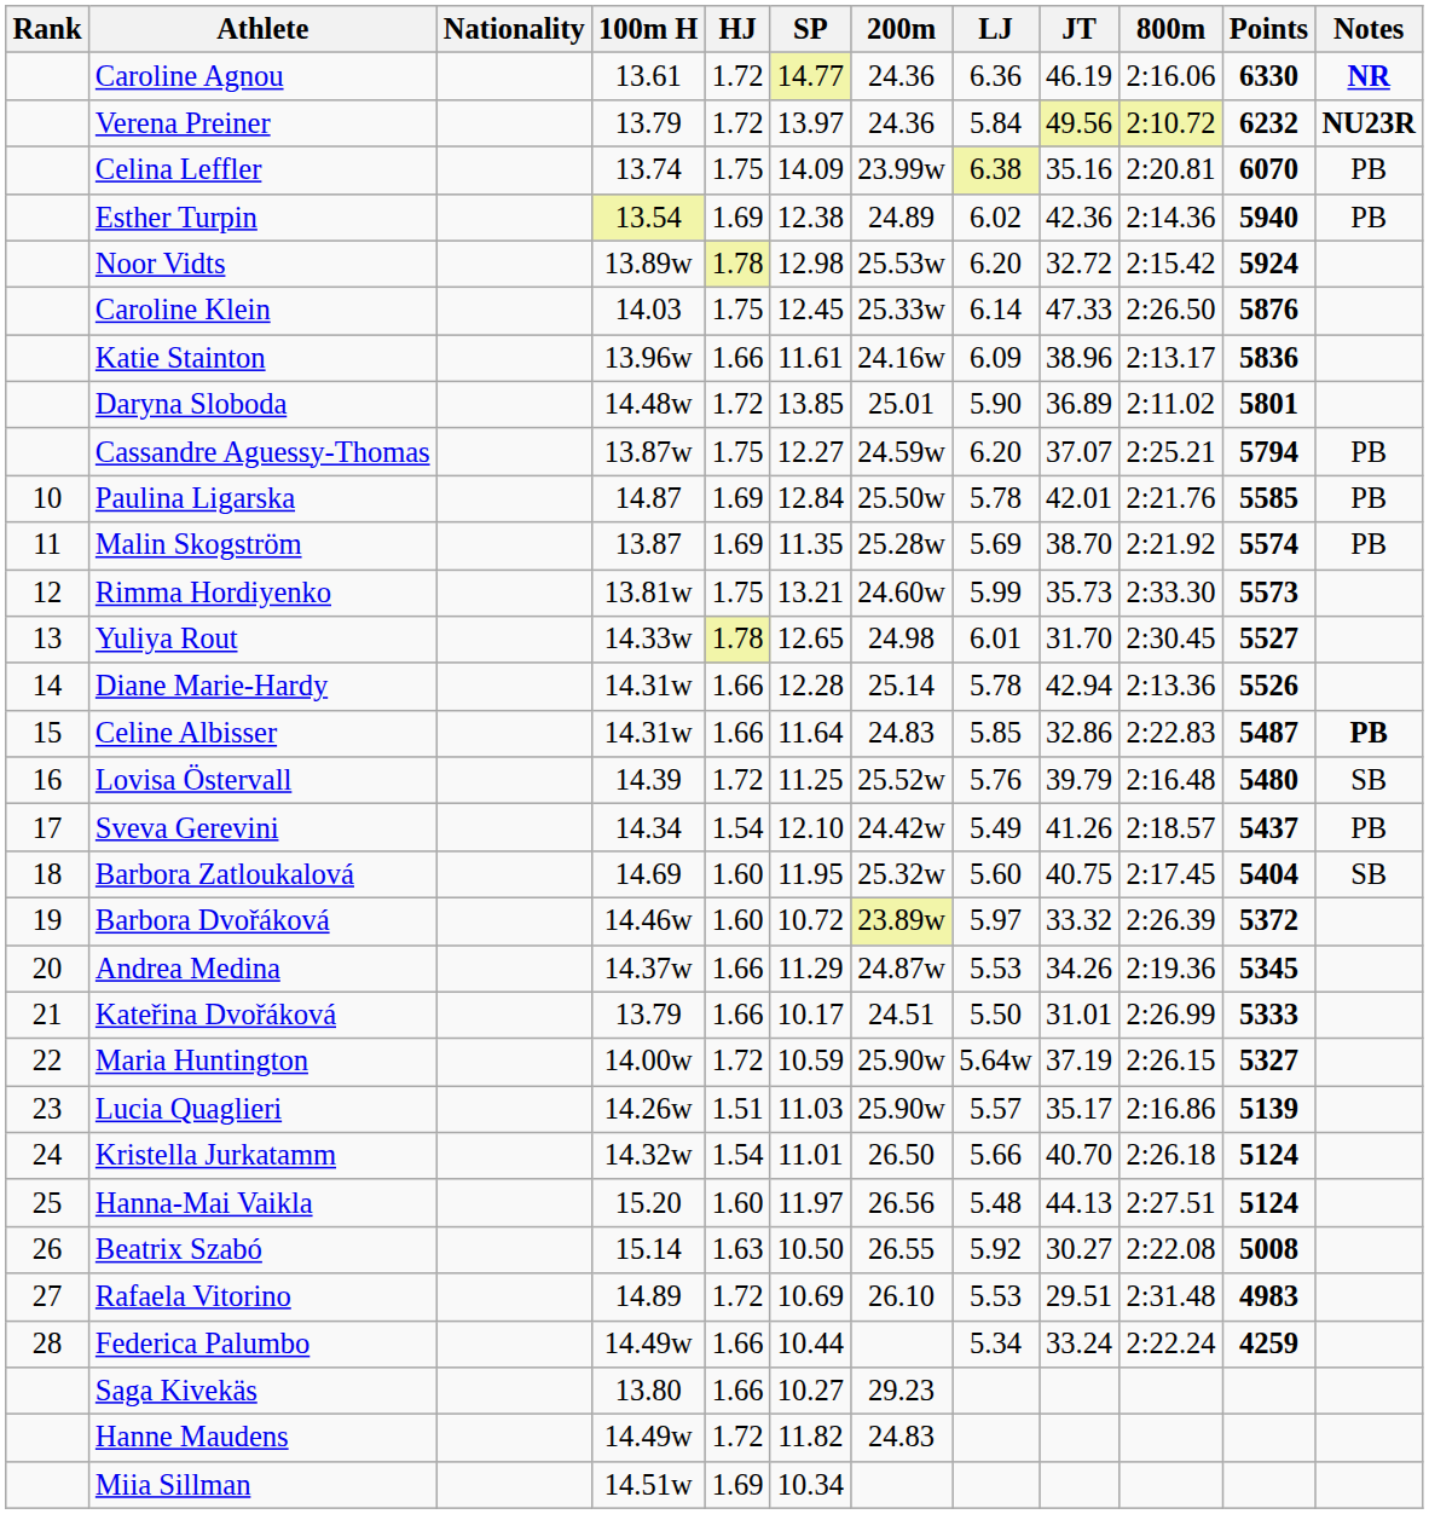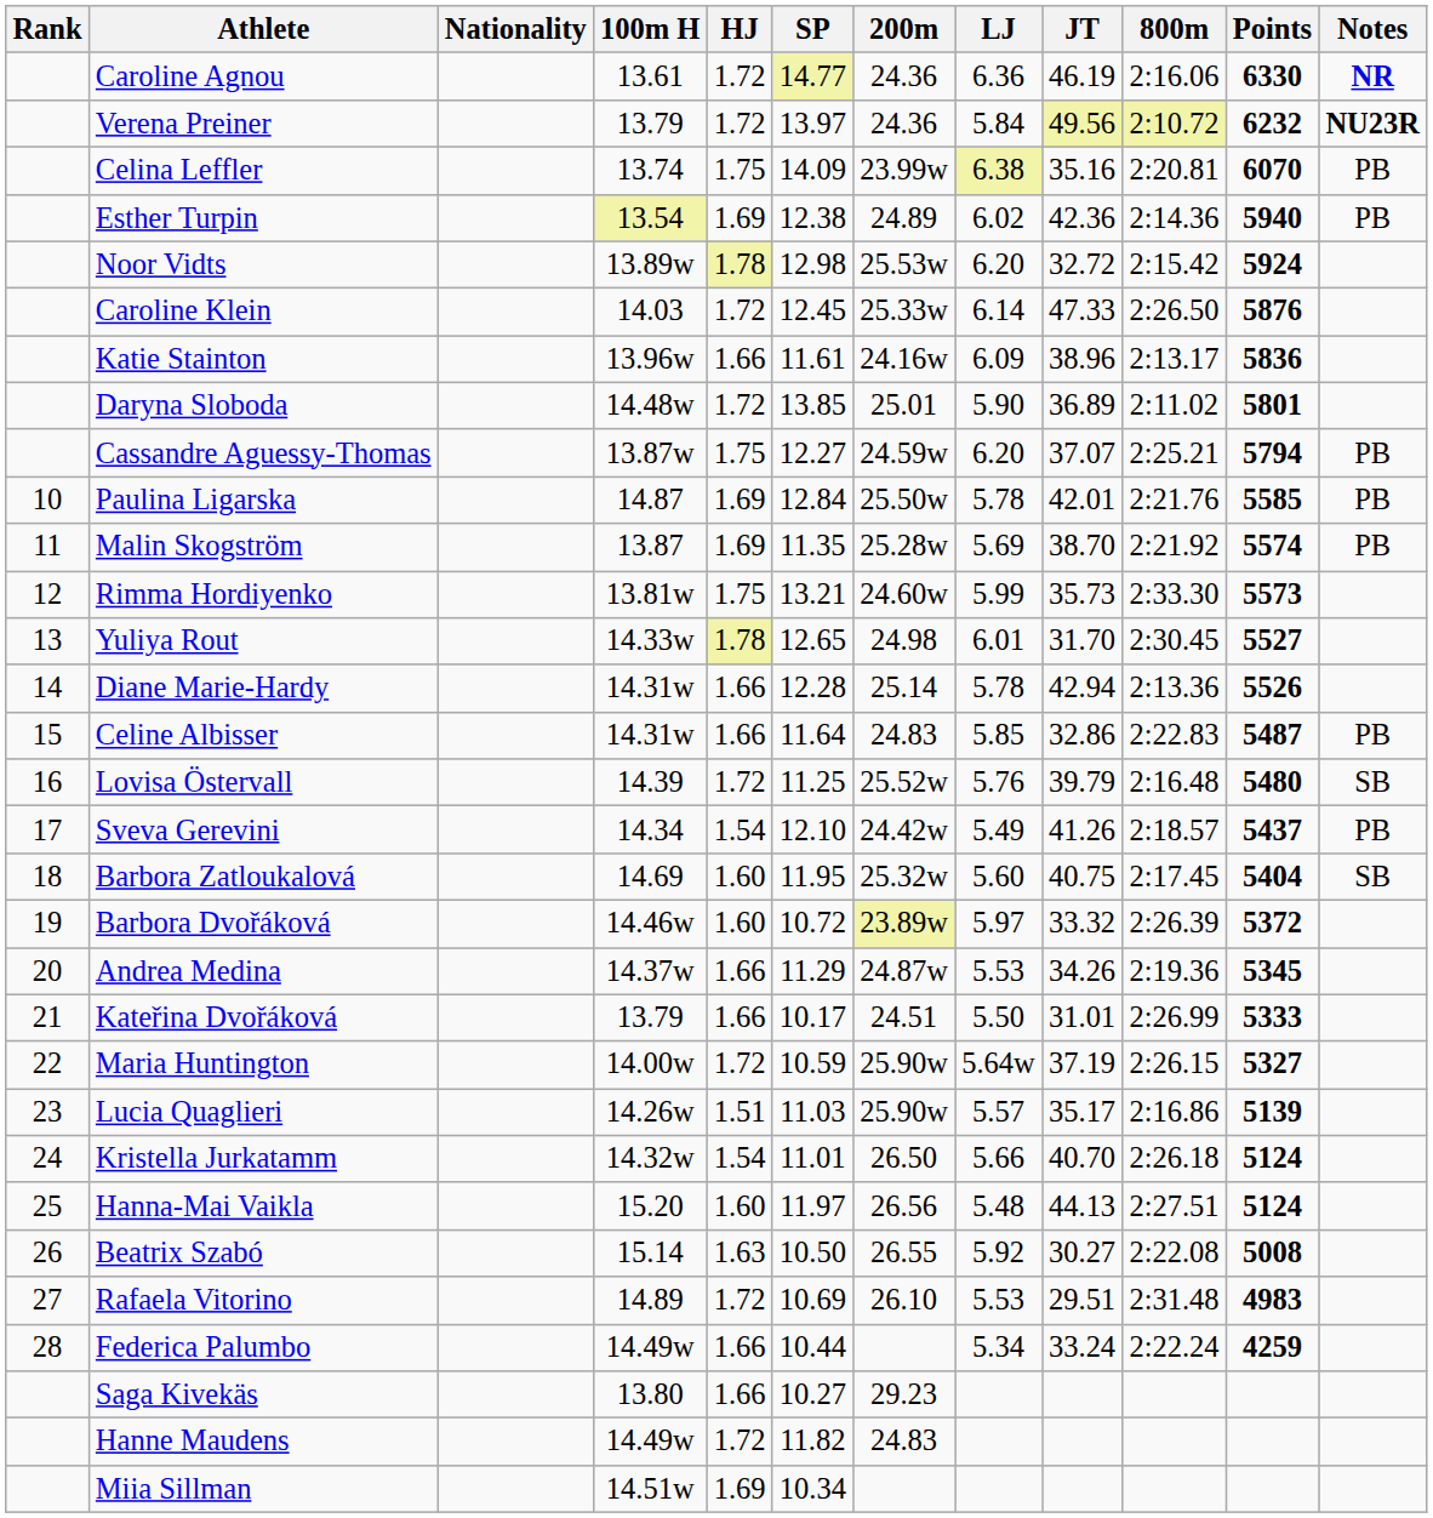Caroline Klein | HJ: 1.75 -> 1.72
Celine Albisser | Notes: bold -> normal
